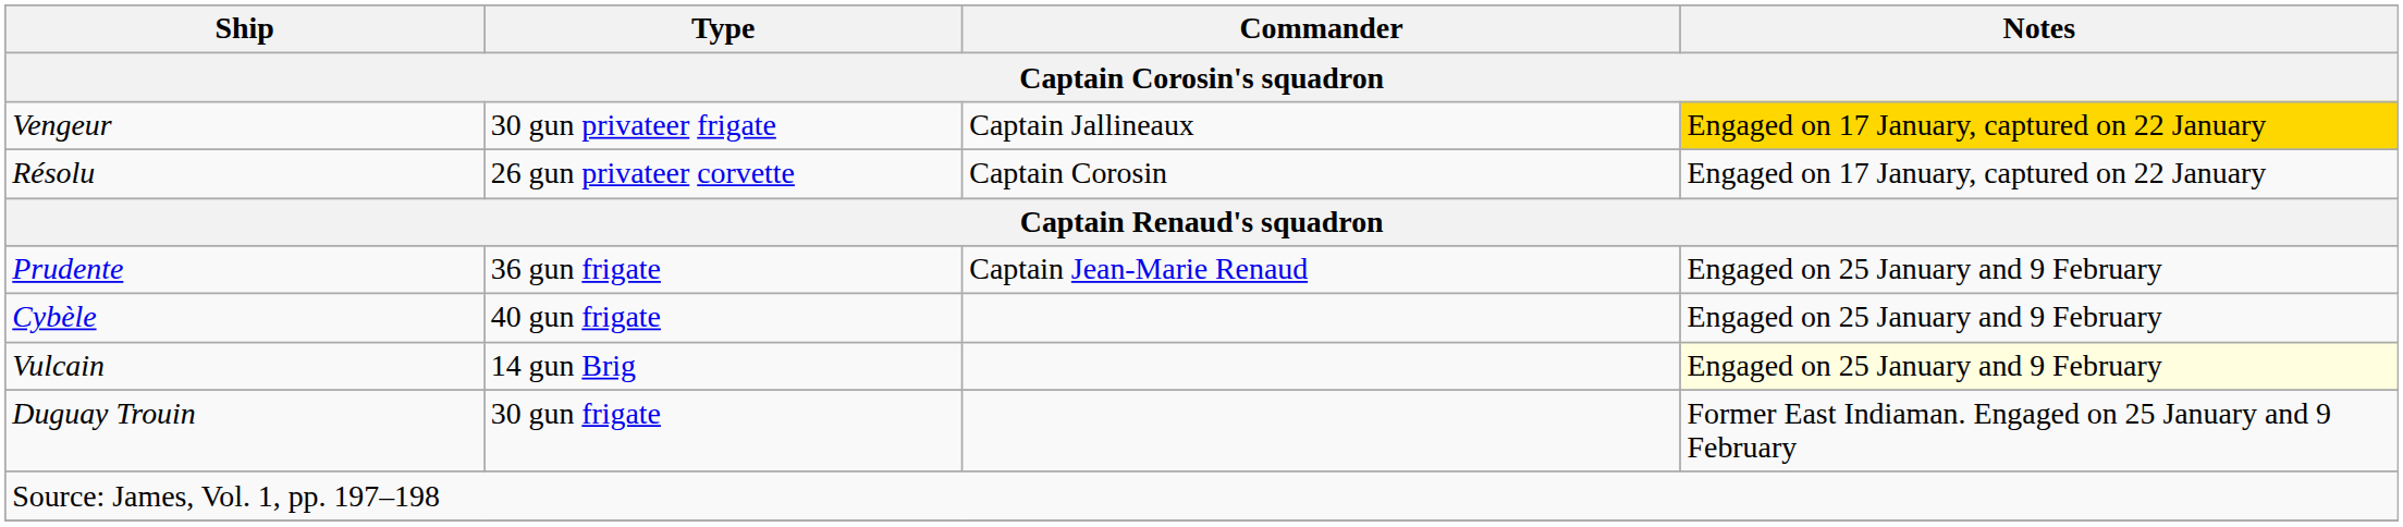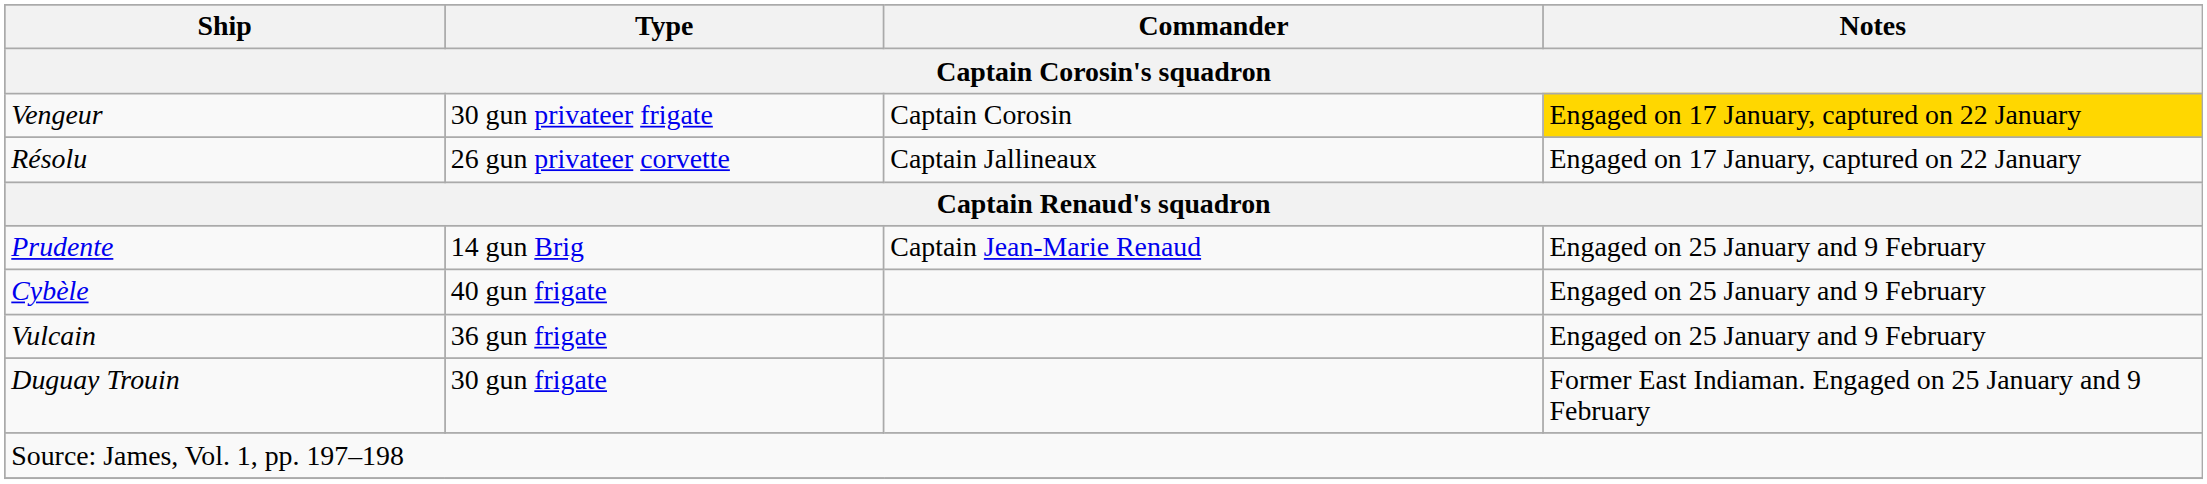Vengeur | Commander: Captain Jallineaux -> Captain Corosin
Résolu | Commander: Captain Corosin -> Captain Jallineaux
Prudente | Type: 36 gun frigate -> 14 gun Brig
Vulcain | Type: 14 gun Brig -> 36 gun frigate
Vulcain | Notes: lightyellow background -> no background
